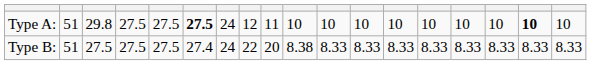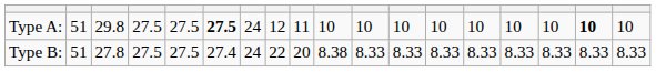Type B: | column 3: 27.5 -> 27.8
